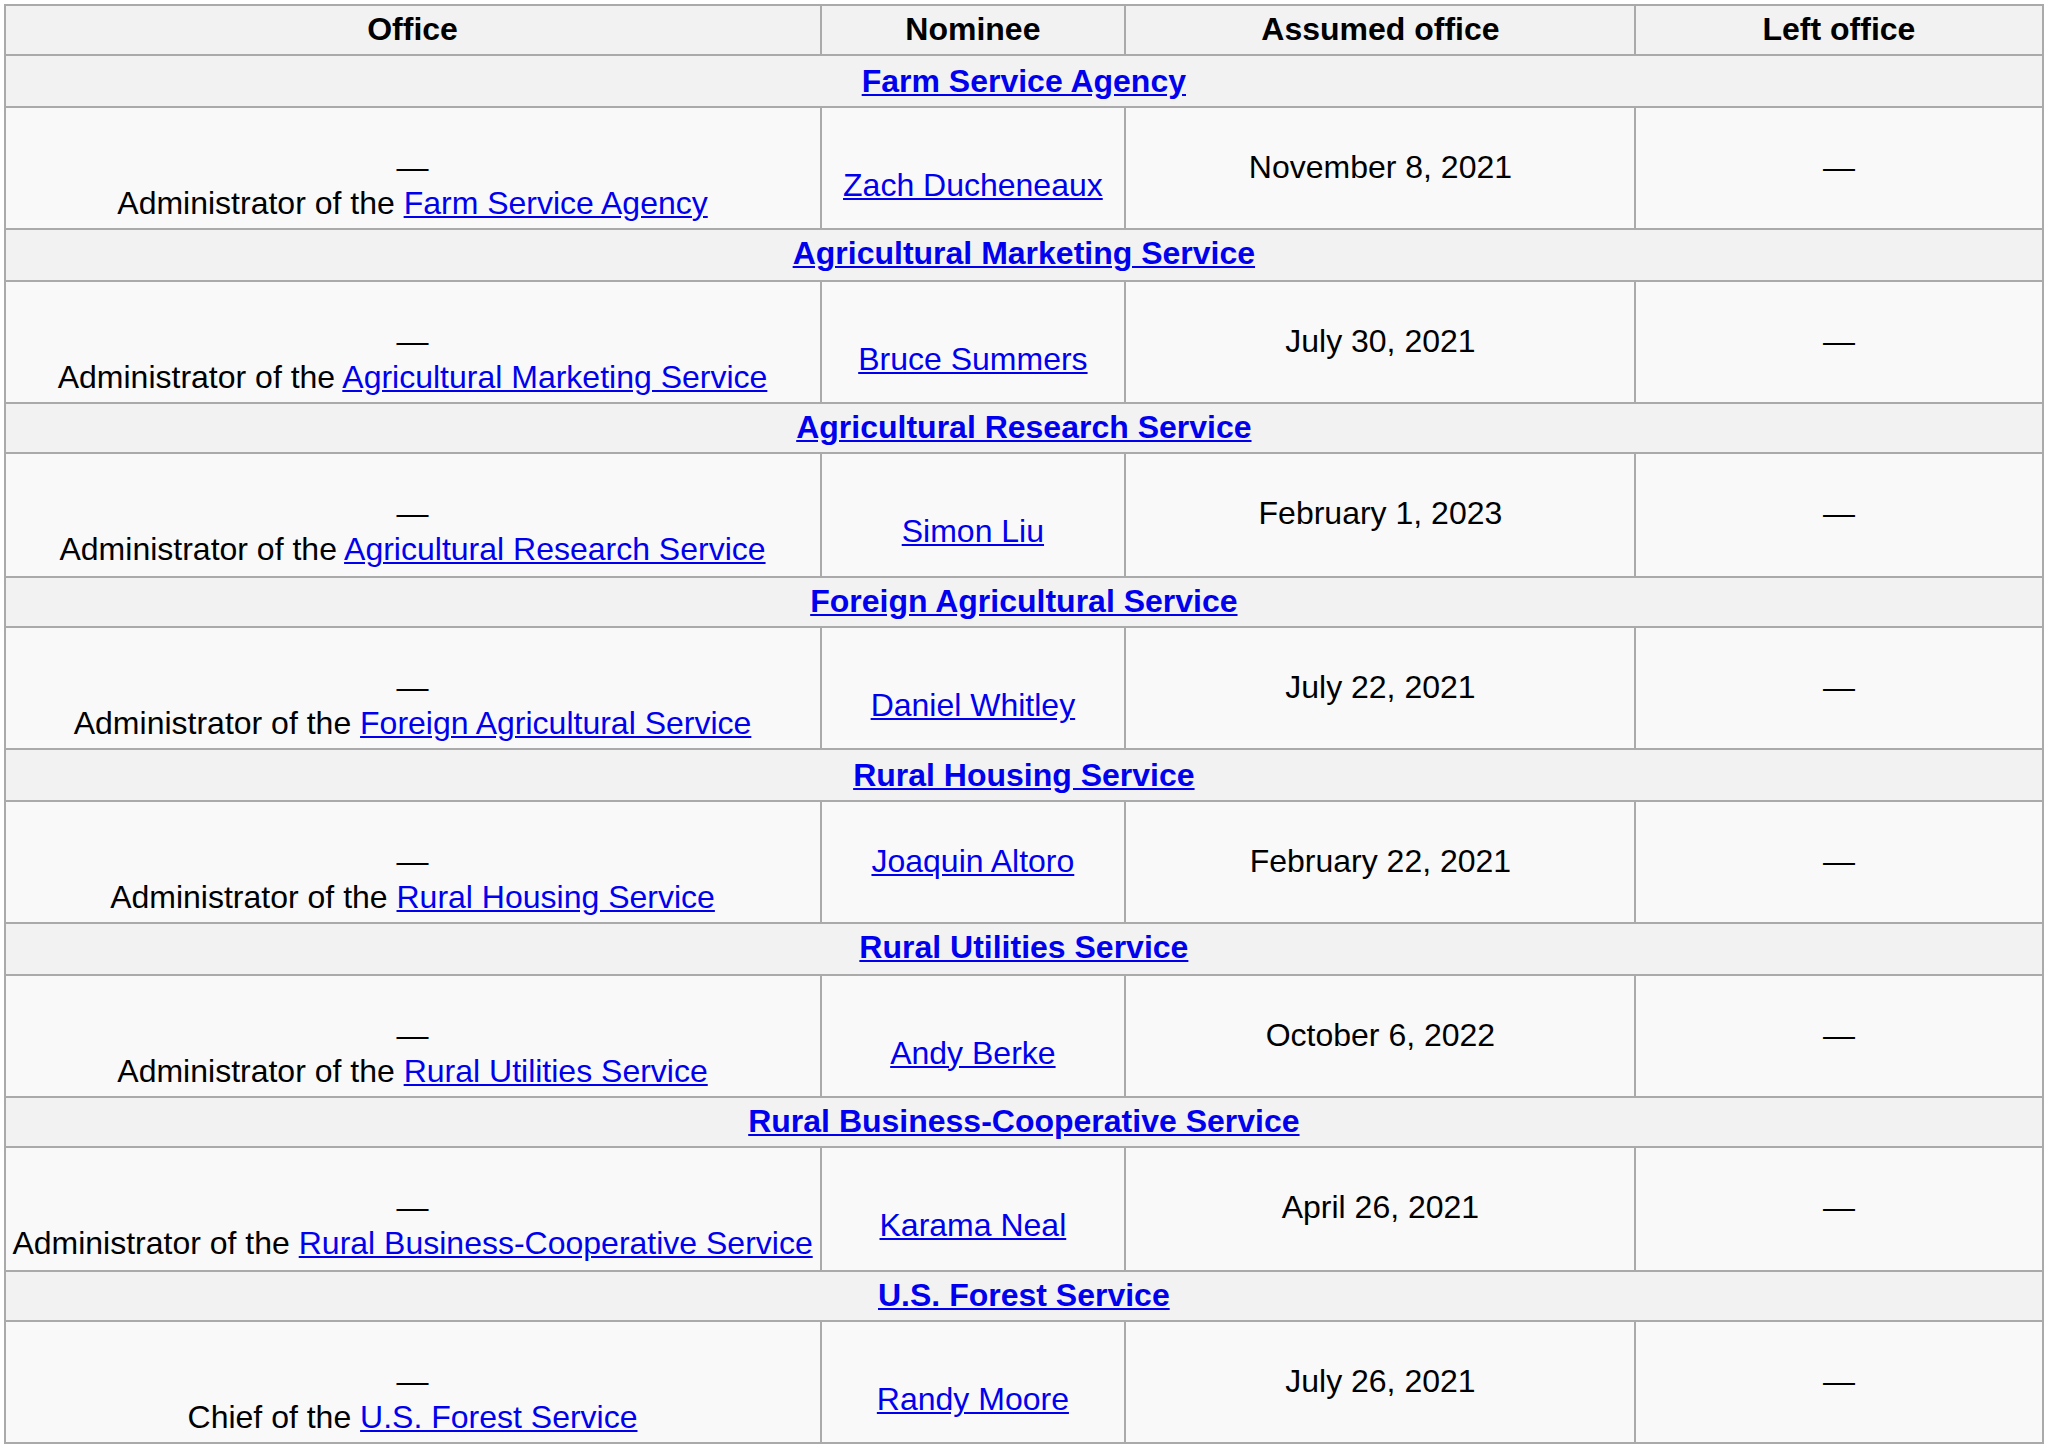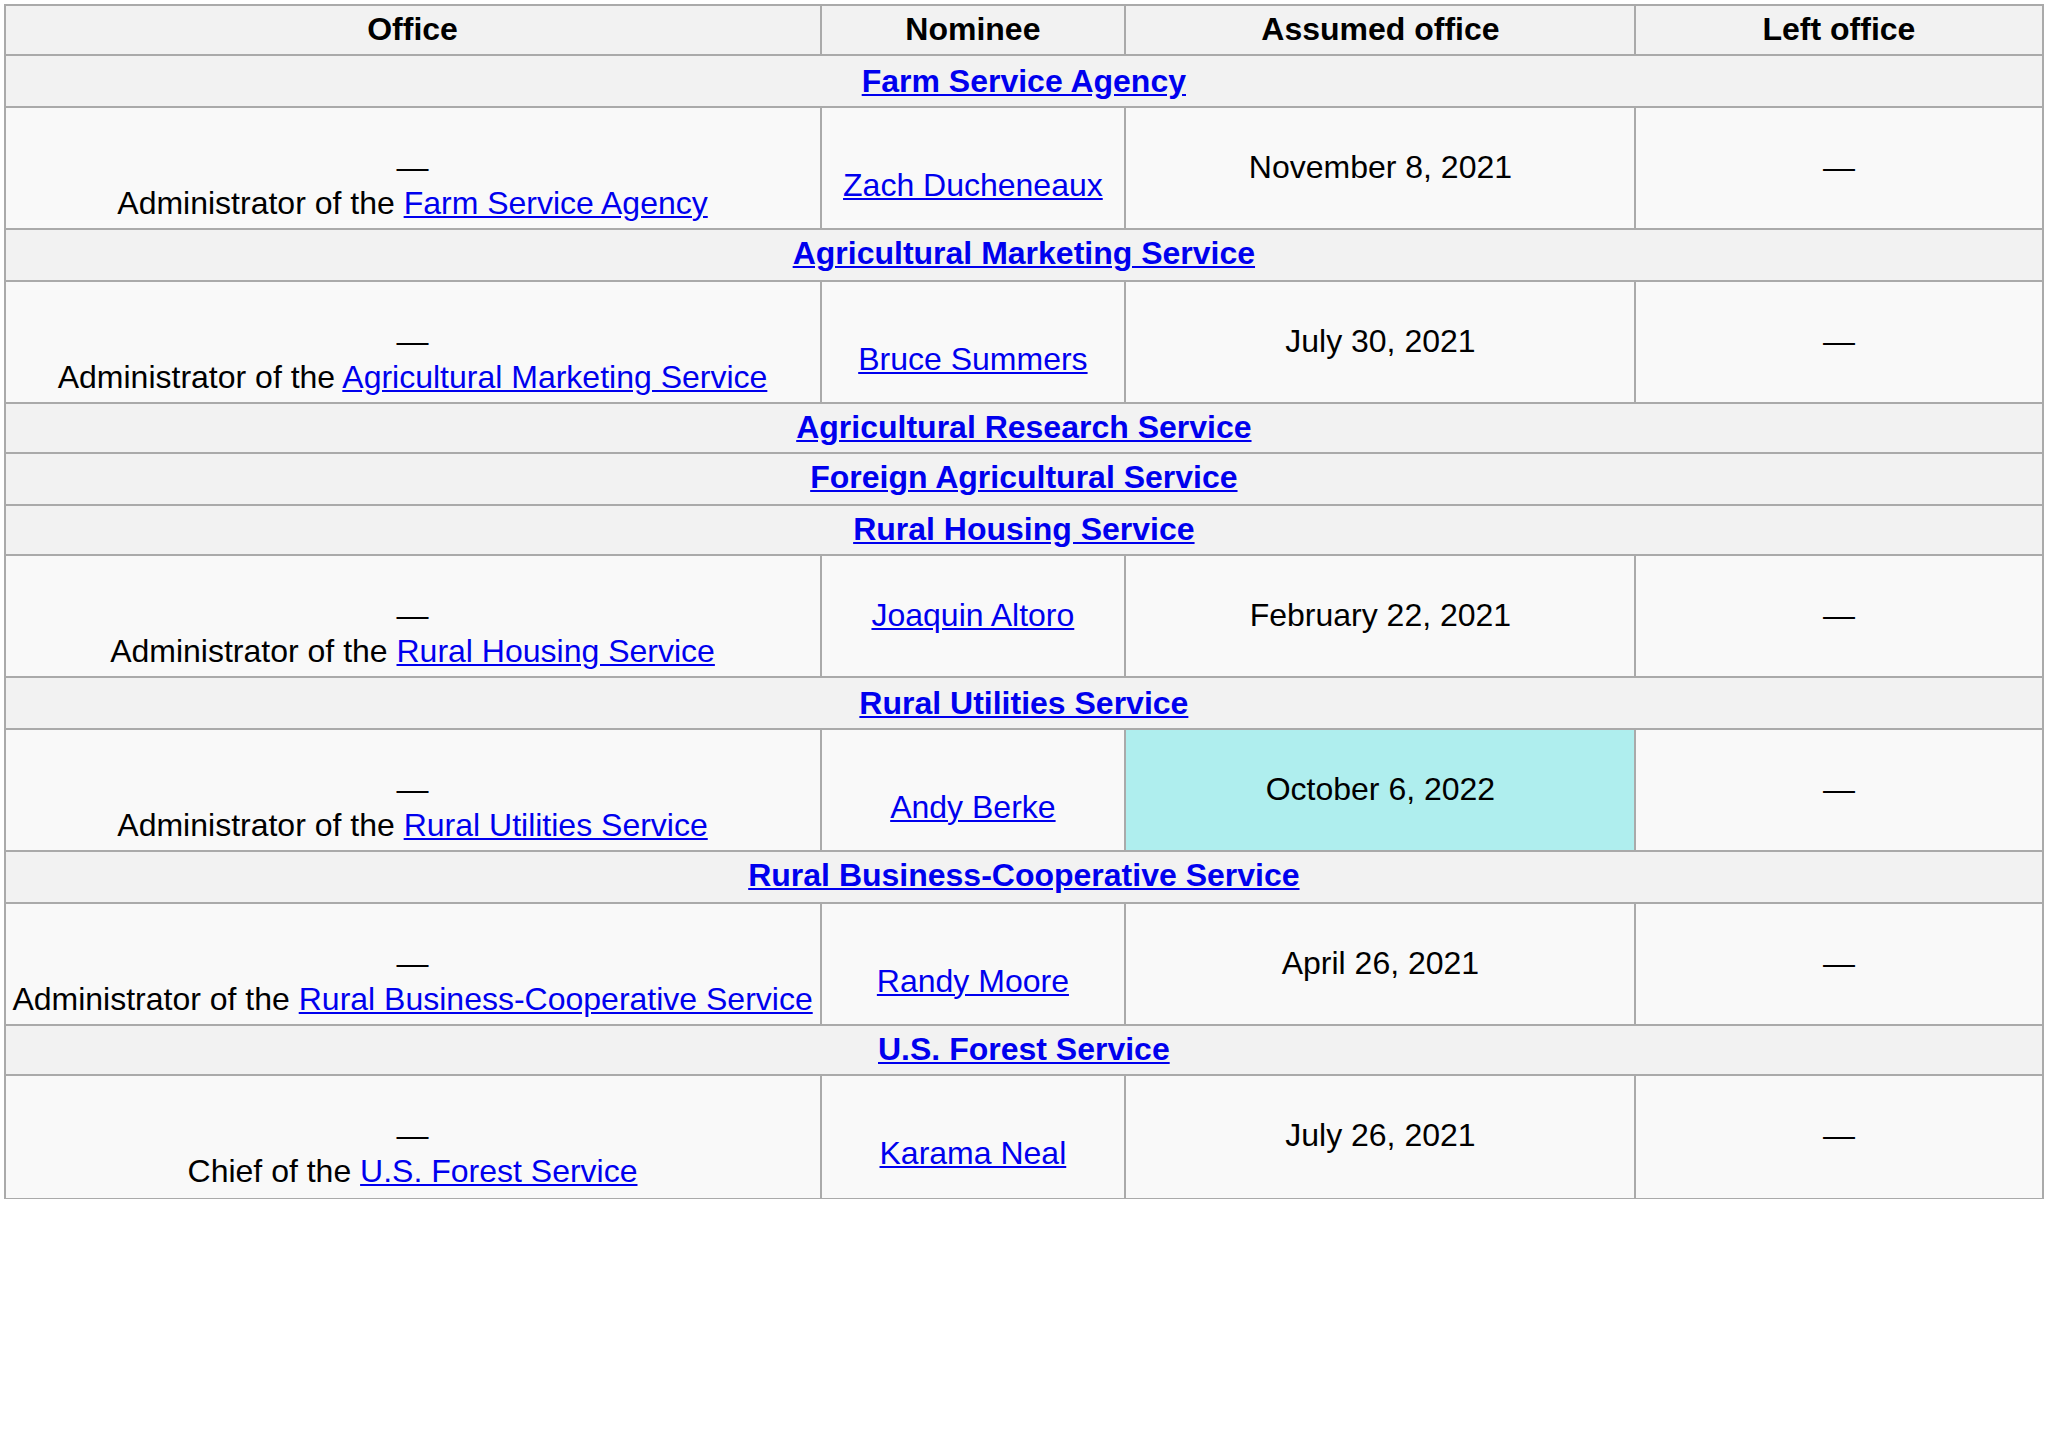- row: — Administrator of the Agricultural Research Service | Simon Liu | February 1, 2023 | —
- row: — Administrator of the Foreign Agricultural Service | Daniel Whitley | July 22, 2021 | —
— Administrator of the Rural Utilities Service | Assumed office: no background -> paleturquoise background
— Administrator of the Rural Business-Cooperative Service | Nominee: Karama Neal -> Randy Moore
— Chief of the U.S. Forest Service | Nominee: Randy Moore -> Karama Neal
